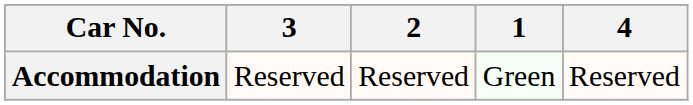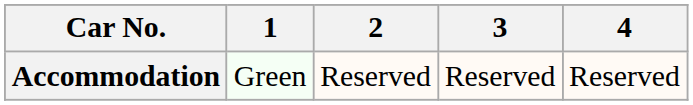columns swapped: 1 <-> 3
